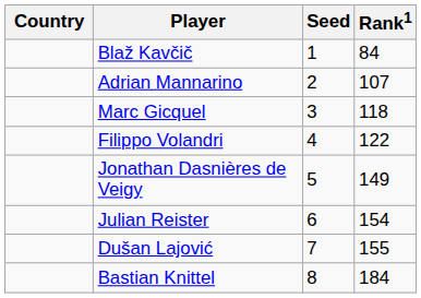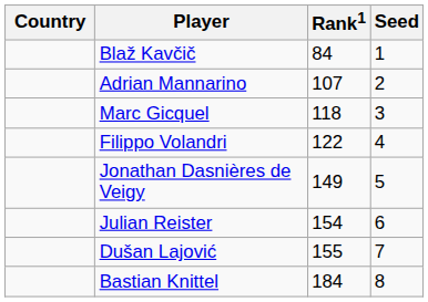columns swapped: Rank1 <-> Seed
